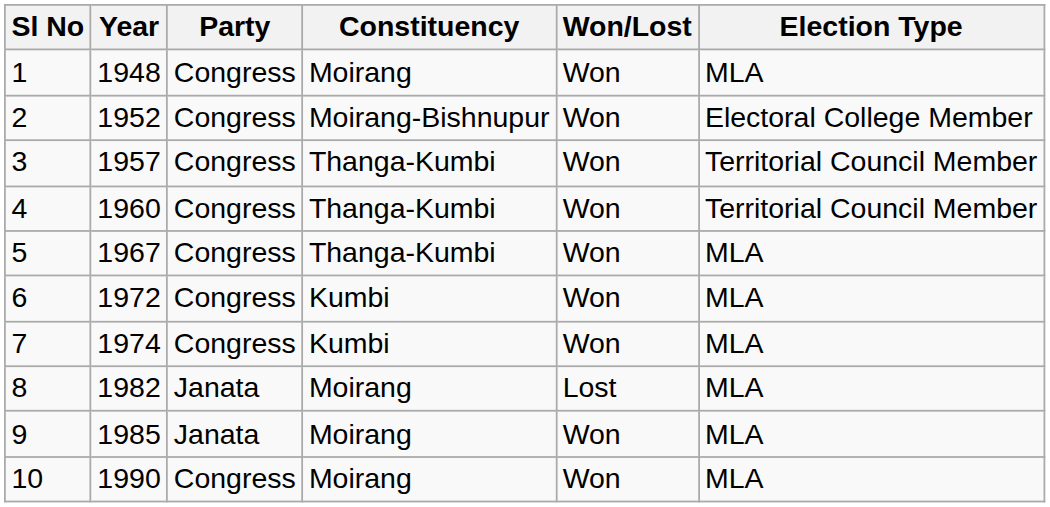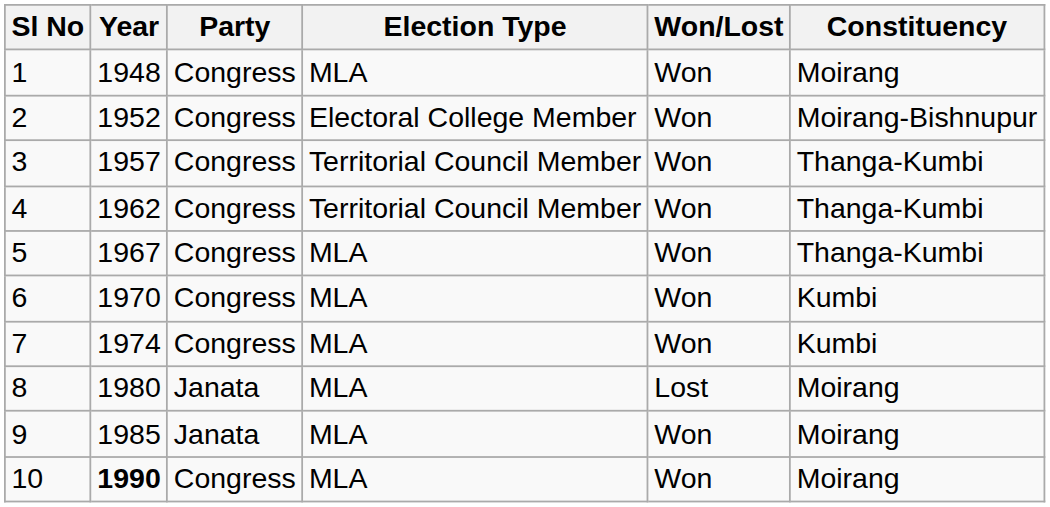columns swapped: Constituency <-> Election Type
4 | Year: 1960 -> 1962
6 | Year: 1972 -> 1970
8 | Year: 1982 -> 1980
10 | Year: normal -> bold
